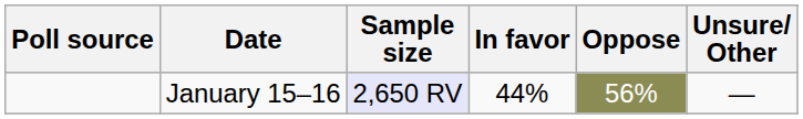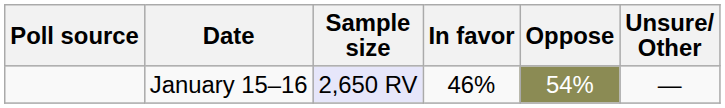January 15–16 | In favor: 44% -> 46%
January 15–16 | Oppose: 56% -> 54%
